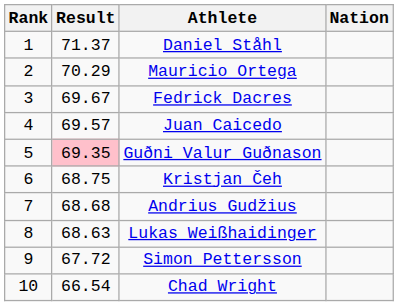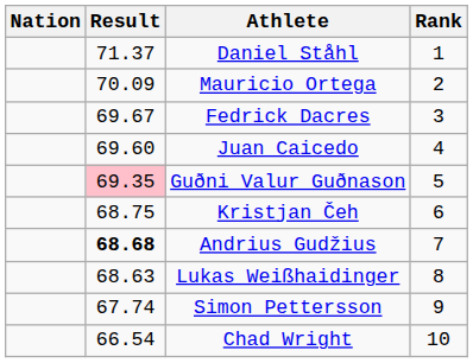columns swapped: Rank <-> Nation
Mauricio Ortega | Result: 70.29 -> 70.09
Juan Caicedo | Result: 69.57 -> 69.60
Andrius Gudžius | Result: normal -> bold
Simon Pettersson | Result: 67.72 -> 67.74
